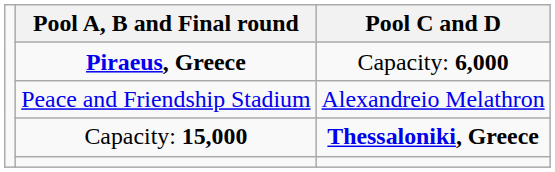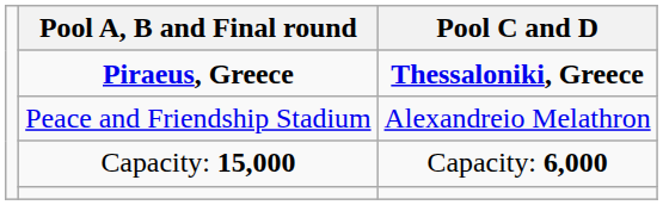Piraeus, Greece | Pool C and D: Capacity: 6,000 -> Thessaloniki, Greece
Capacity: 15,000 | Pool C and D: Thessaloniki, Greece -> Capacity: 6,000
